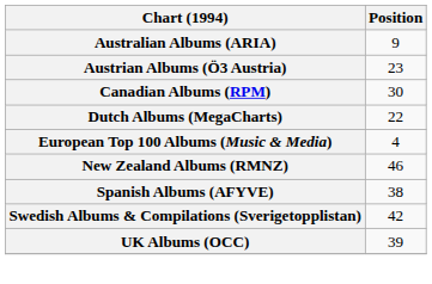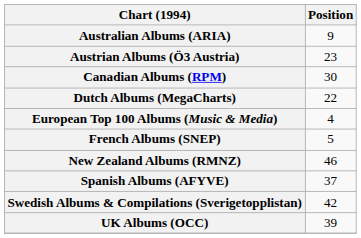+ row: French Albums (SNEP) | 5
Spanish Albums (AFYVE) | Position: 38 -> 37
